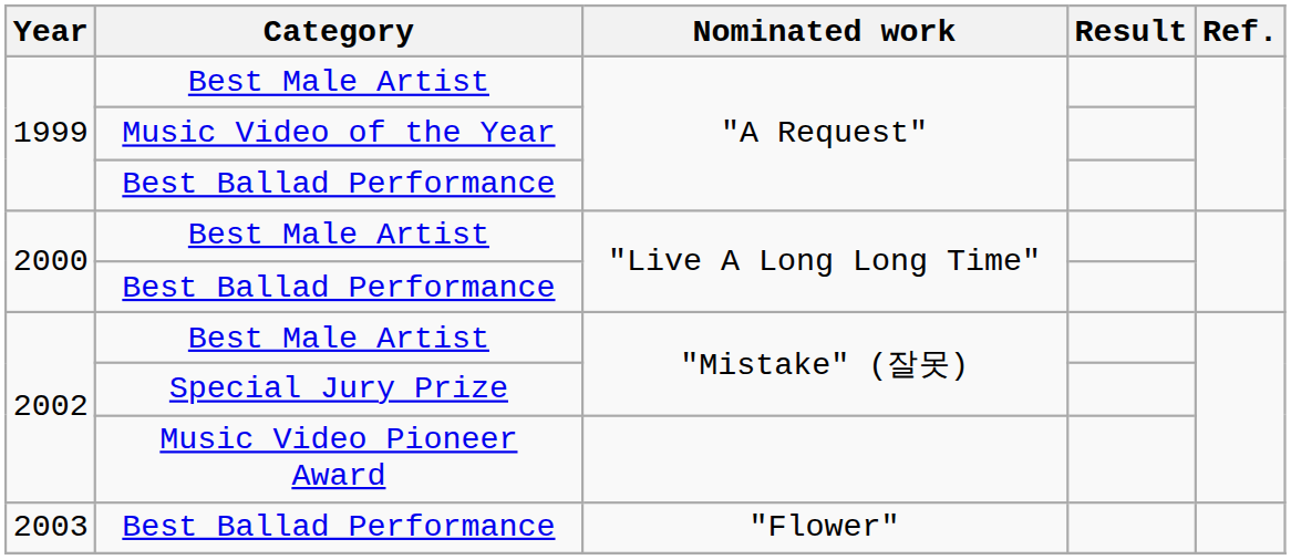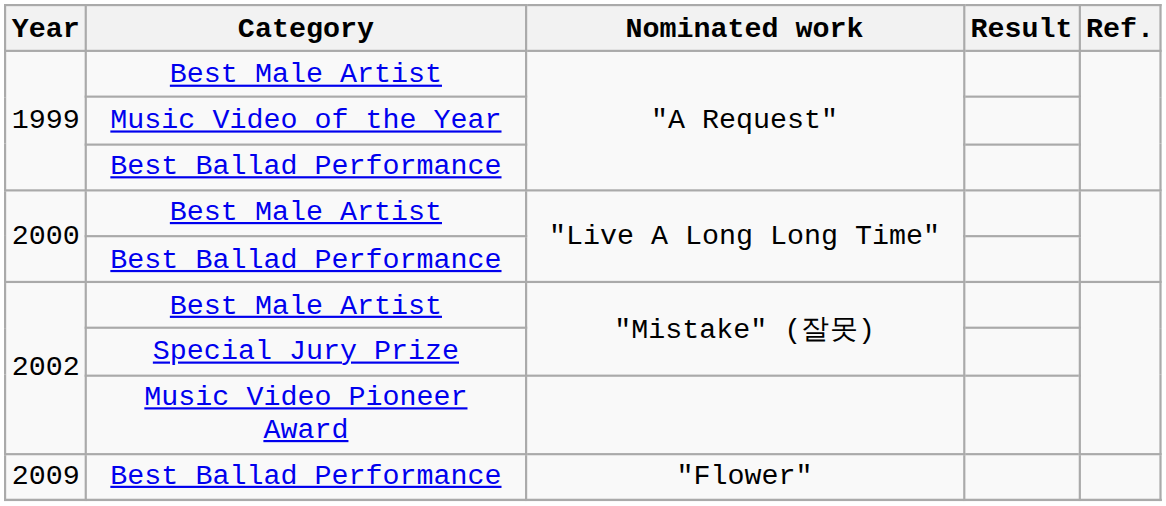Best Ballad Performance / "Flower" | Year: 2003 -> 2009
